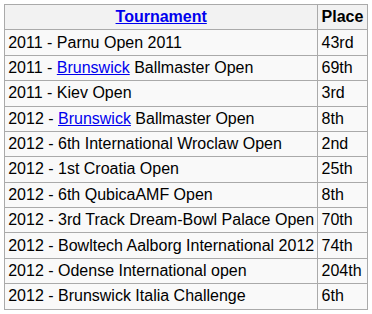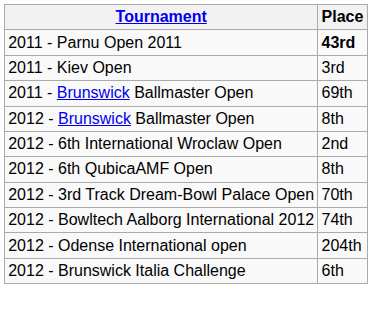2011 - Parnu Open 2011 | Place: normal -> bold
rows swapped: 2011 - Kiev Open <-> 2011 - Brunswick Ballmaster Open
- row: 2012 - 1st Croatia Open | 25th
